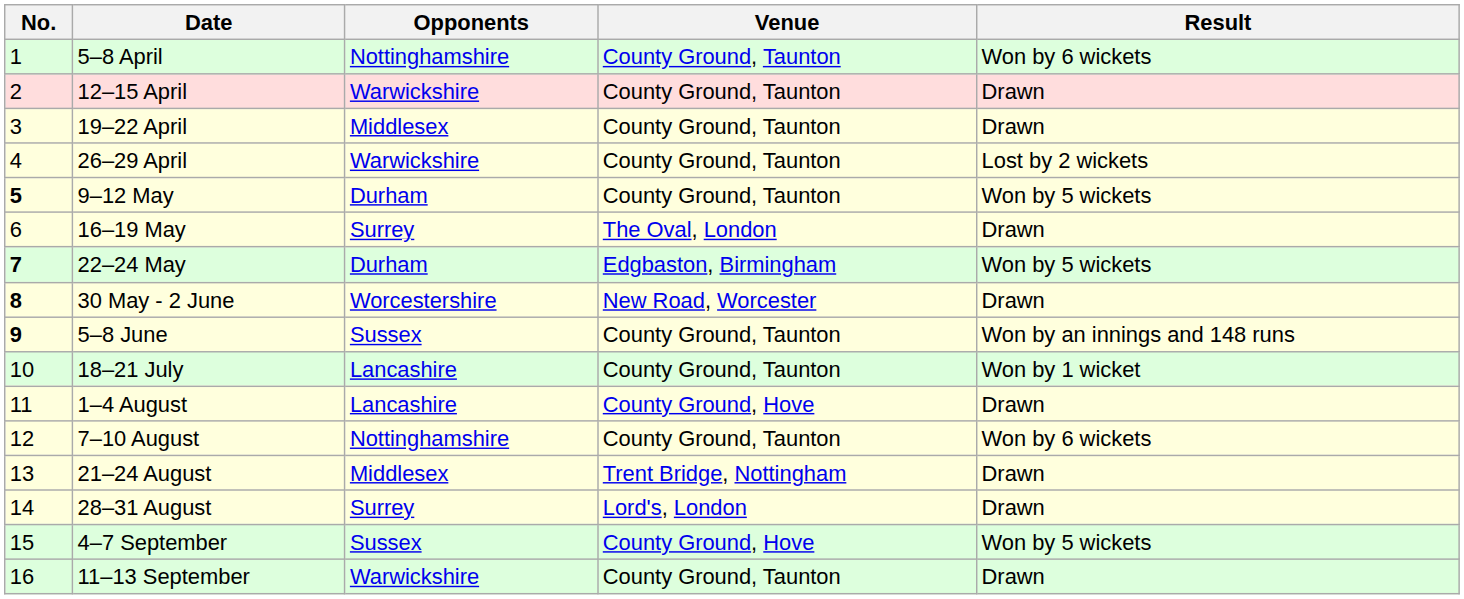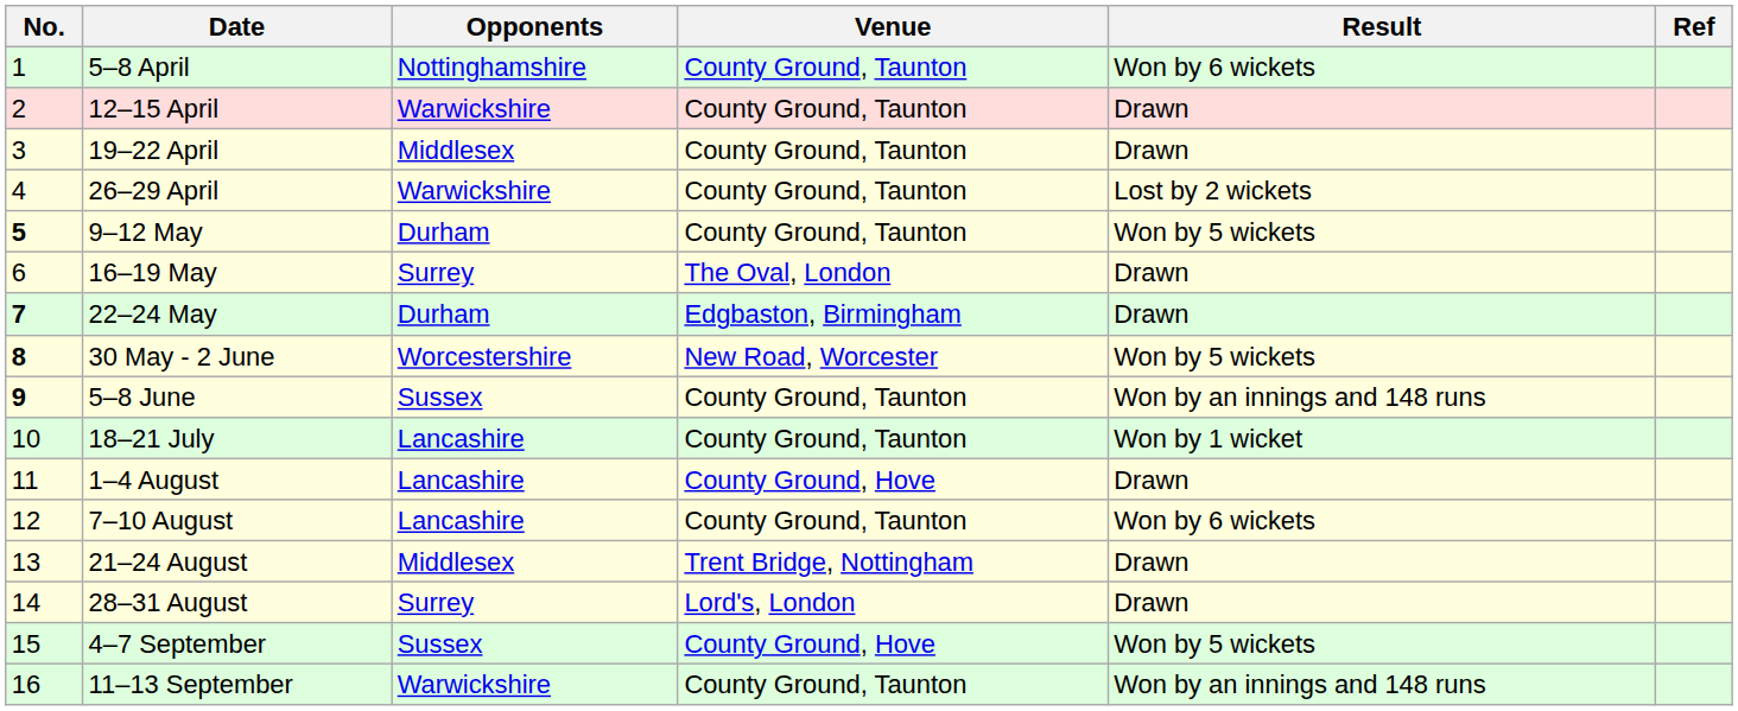+ column: Ref
22–24 May | Result: Won by 5 wickets -> Drawn
30 May - 2 June | Result: Drawn -> Won by 5 wickets
7–10 August | Opponents: Nottinghamshire -> Lancashire
11–13 September | Result: Drawn -> Won by an innings and 148 runs
